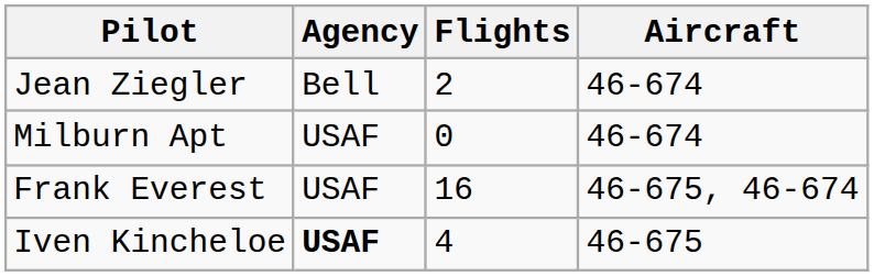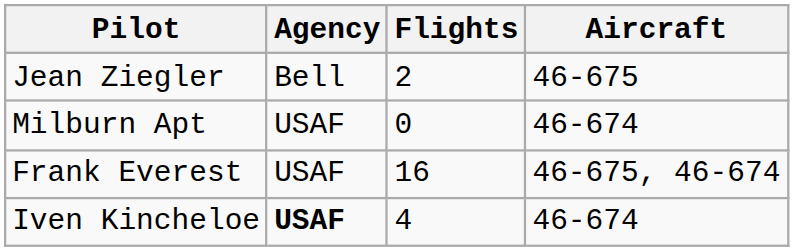Jean Ziegler | Aircraft: 46-674 -> 46-675
Iven Kincheloe | Aircraft: 46-675 -> 46-674
